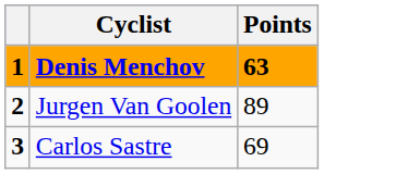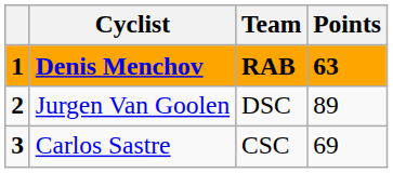+ column: Team | RAB | DSC | CSC
